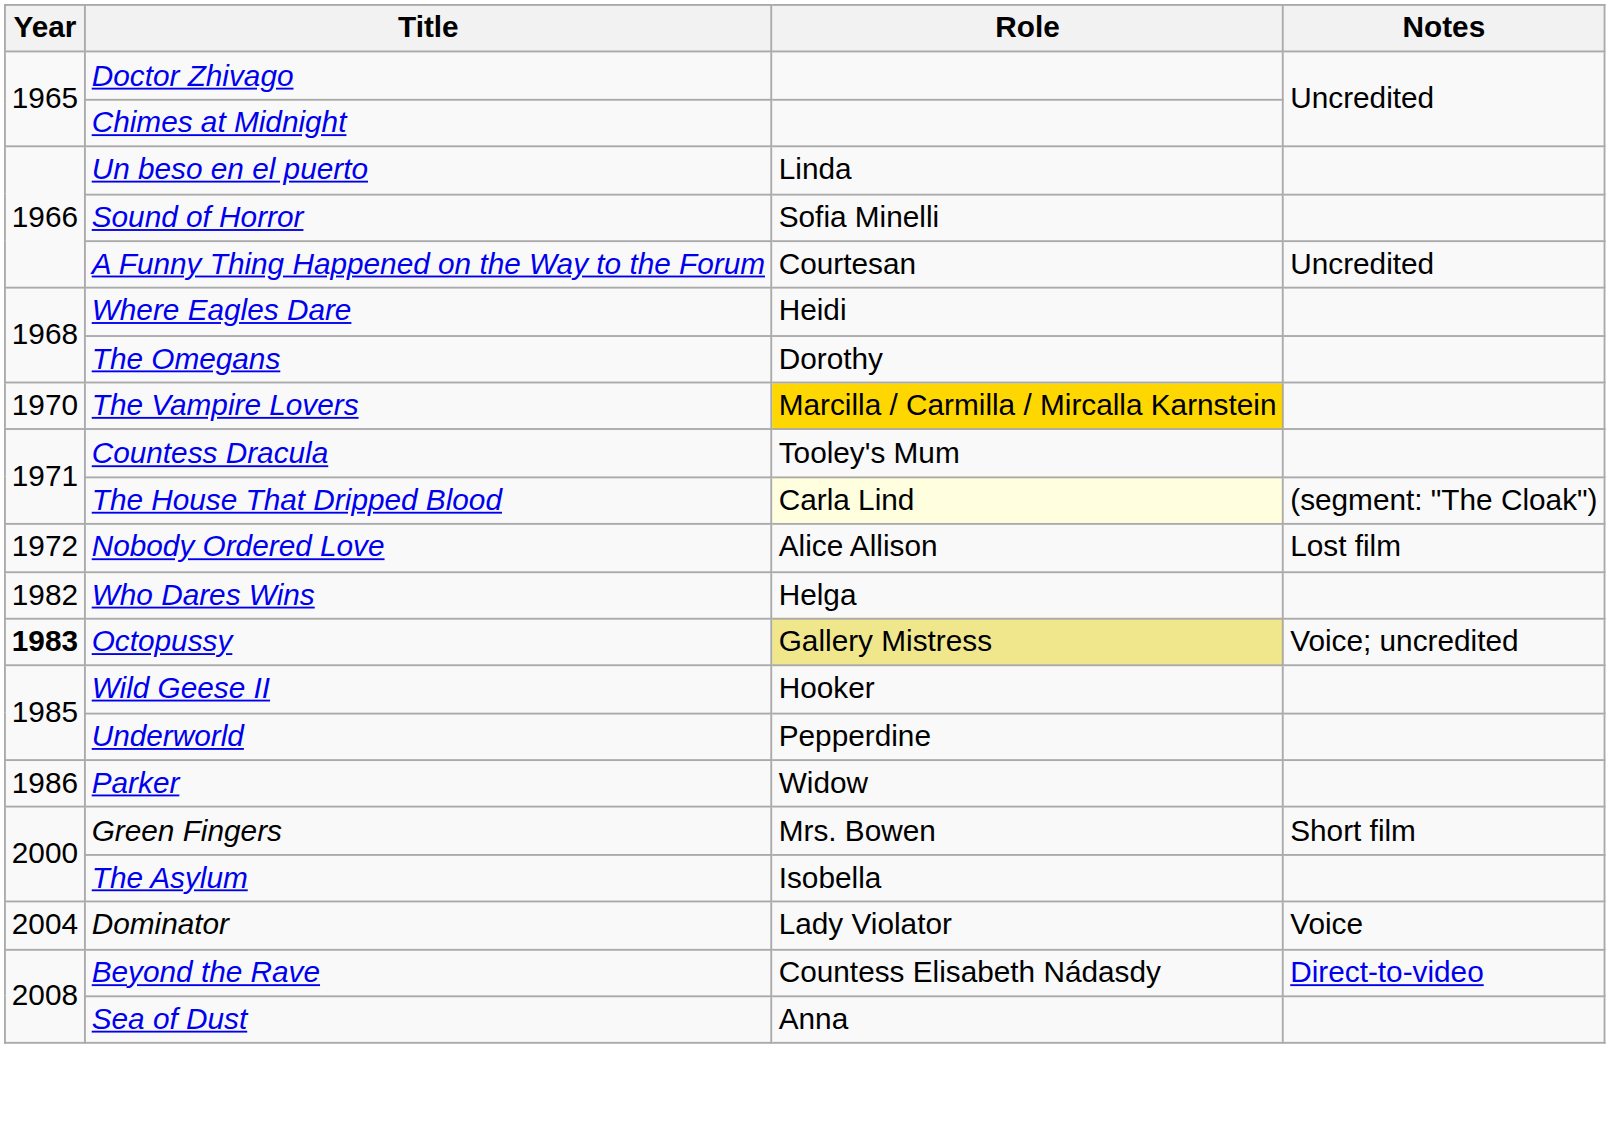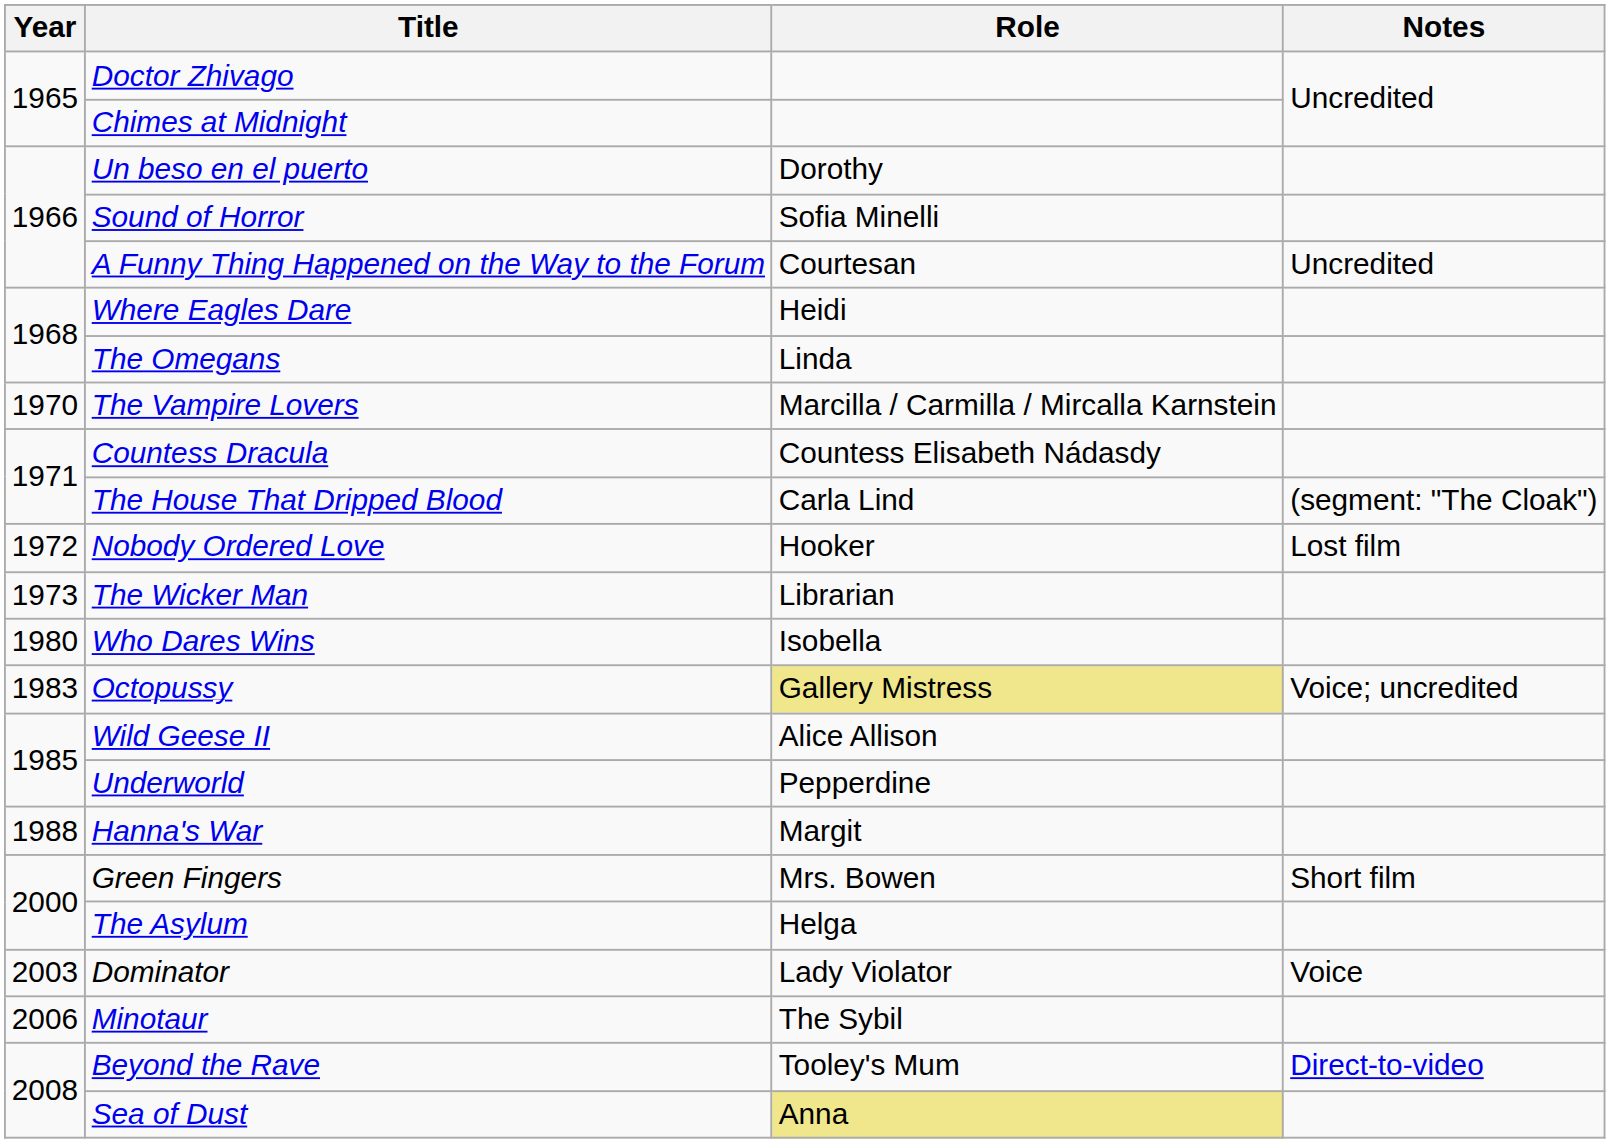Un beso en el puerto | Role: Linda -> Dorothy
The Omegans | Role: Dorothy -> Linda
The Vampire Lovers | Role: gold background -> no background
Countess Dracula | Role: Tooley's Mum -> Countess Elisabeth Nádasdy
The House That Dripped Blood | Role: lightyellow background -> no background
Nobody Ordered Love | Role: Alice Allison -> Hooker
+ row: 1973 | The Wicker Man | Librarian
Who Dares Wins | Year: 1982 -> 1980
Who Dares Wins | Role: Helga -> Isobella
Octopussy | Year: bold -> normal
Wild Geese II | Role: Hooker -> Alice Allison
- row: 1986 | Parker | Widow
+ row: 1988 | Hanna's War | Margit
The Asylum | Role: Isobella -> Helga
Dominator | Year: 2004 -> 2003
+ row: 2006 | Minotaur | The Sybil
Beyond the Rave | Role: Countess Elisabeth Nádasdy -> Tooley's Mum
Sea of Dust | Role: no background -> khaki background
